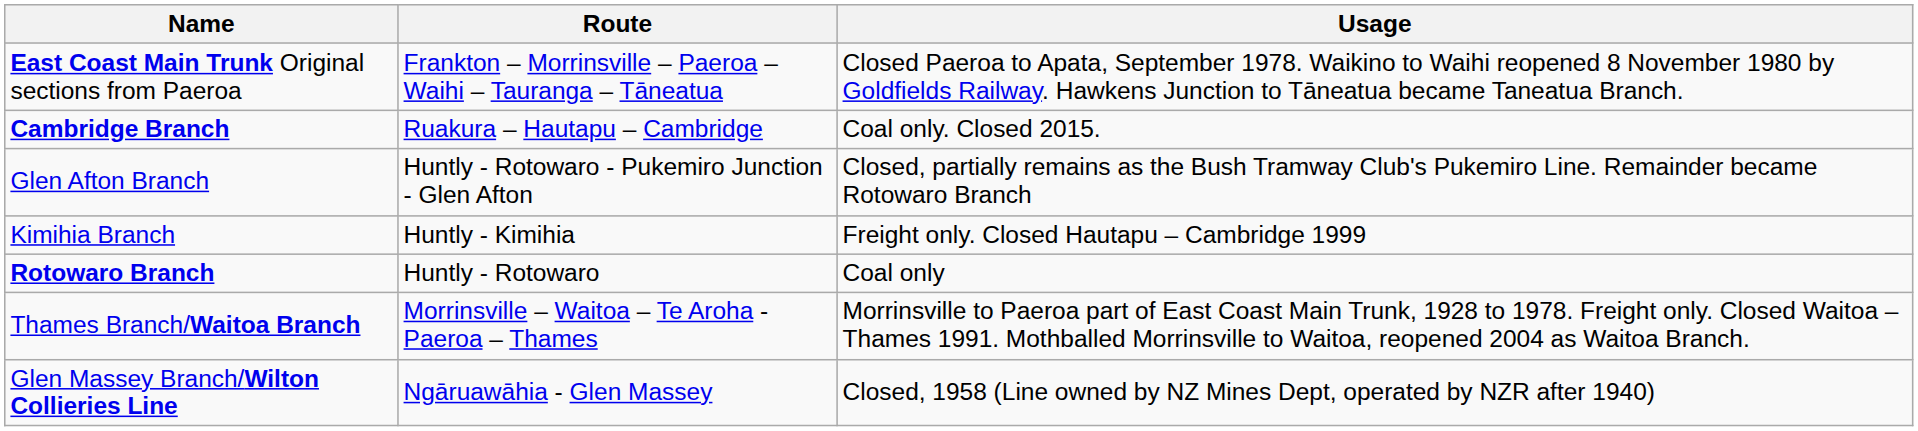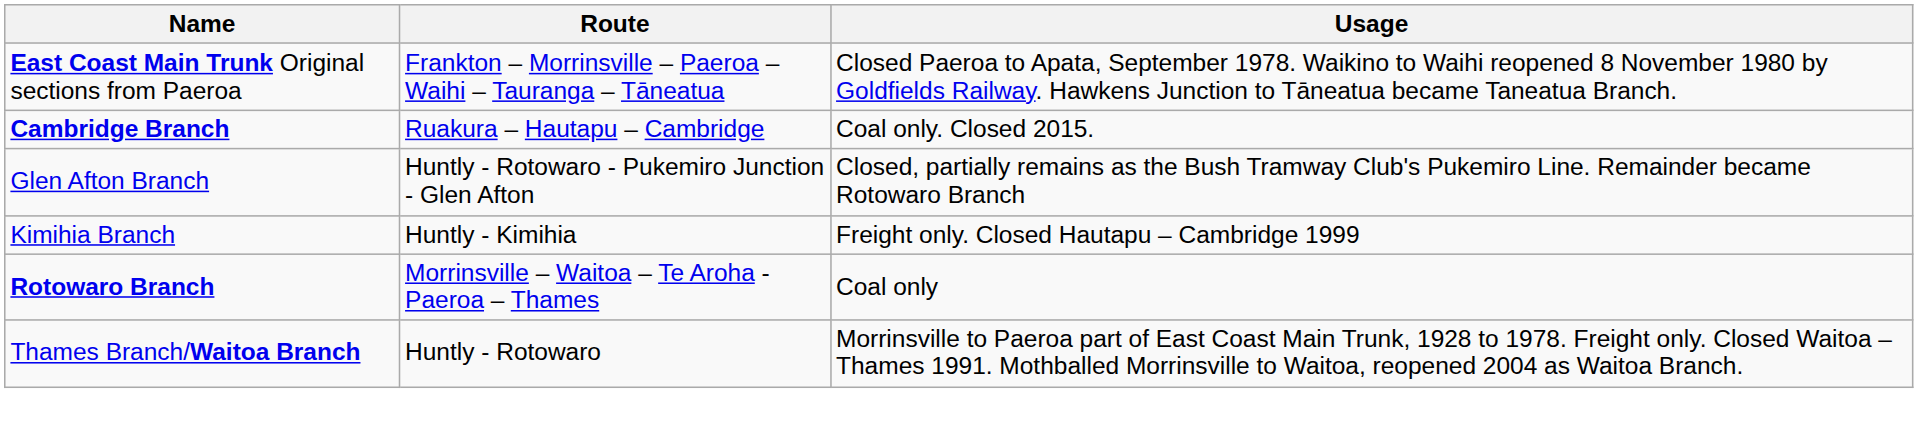Rotowaro Branch | Route: Huntly - Rotowaro -> Morrinsville – Waitoa – Te Aroha - Paeroa – Thames
Thames Branch/Waitoa Branch | Route: Morrinsville – Waitoa – Te Aroha - Paeroa – Thames -> Huntly - Rotowaro
- row: Glen Massey Branch/Wilton Collieries Line | Ngāruawāhia - Glen Massey | Closed, 1958 (Line owned by NZ Mines Dept, operated by NZR after 1940)
